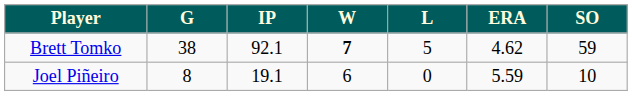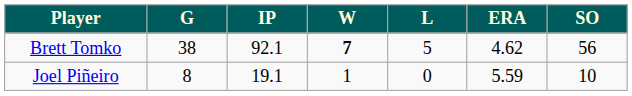Brett Tomko | SO: 59 -> 56
Joel Piñeiro | W: 6 -> 1
